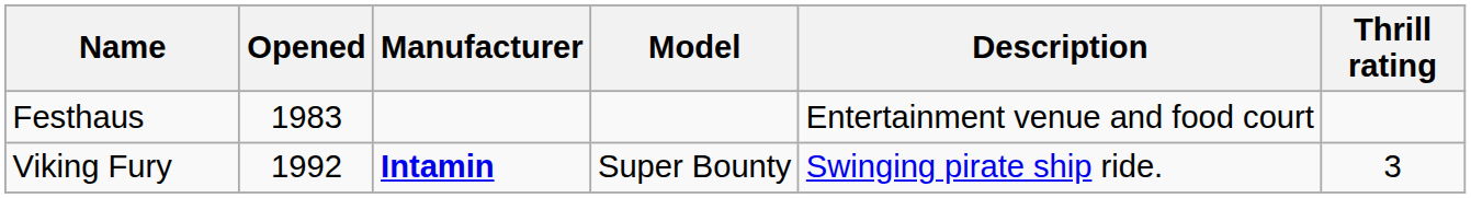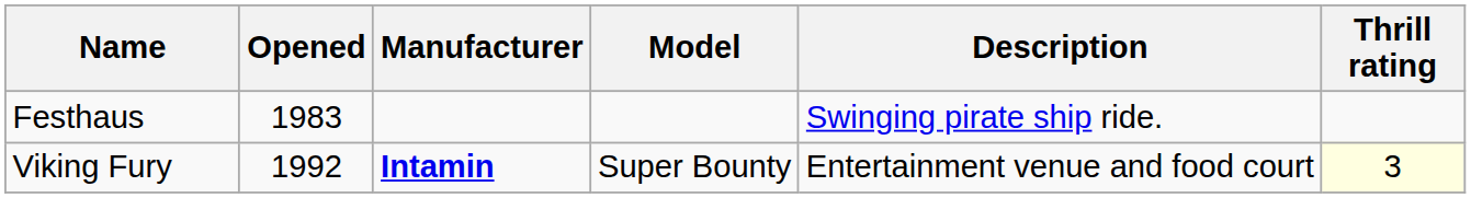Festhaus | Description: Entertainment venue and food court -> Swinging pirate ship ride.
Viking Fury | Description: Swinging pirate ship ride. -> Entertainment venue and food court
Viking Fury | Thrill rating: no background -> lightyellow background
